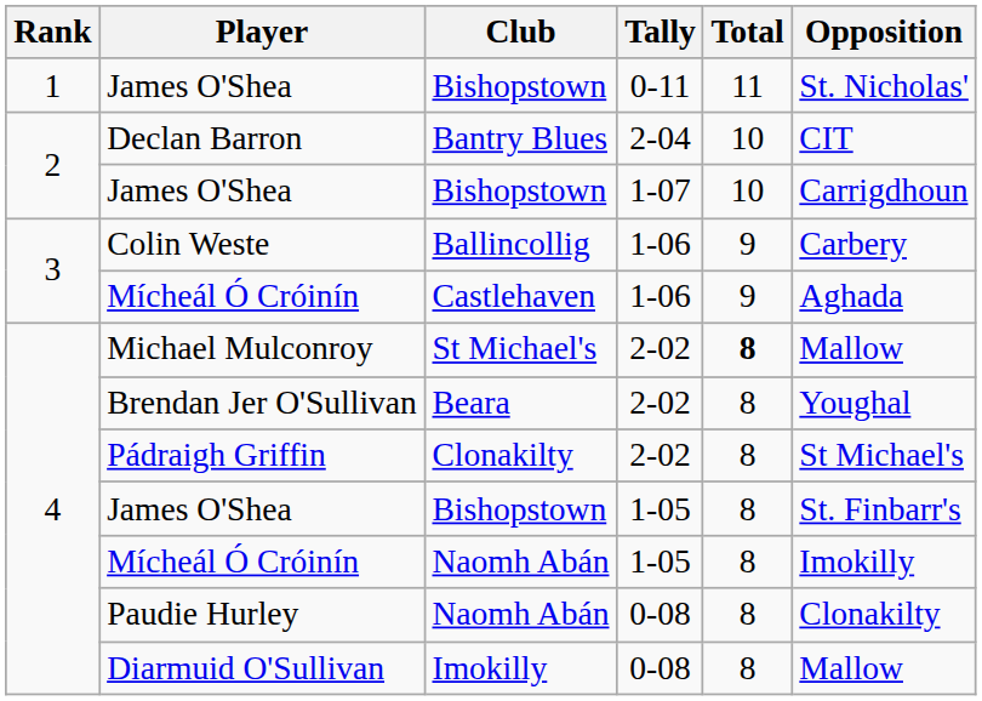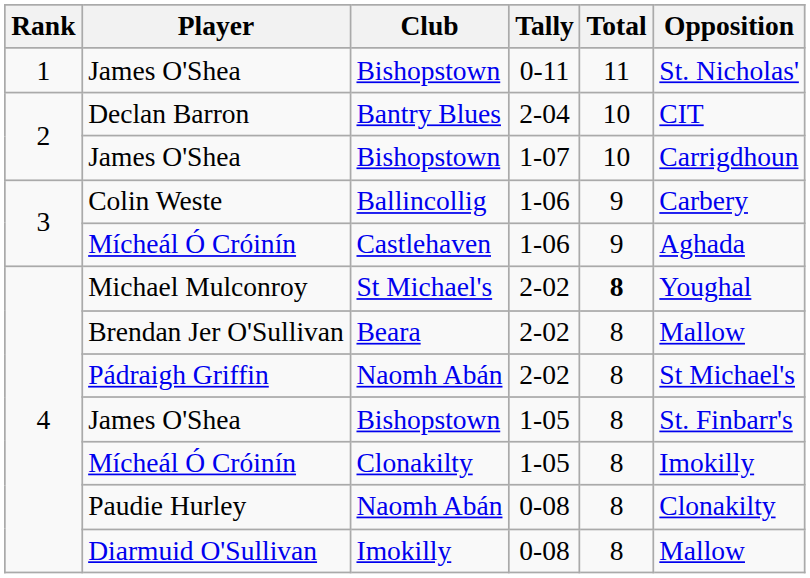Michael Mulconroy | Opposition: Mallow -> Youghal
Brendan Jer O'Sullivan | Opposition: Youghal -> Mallow
Pádraigh Griffin | Club: Clonakilty -> Naomh Abán
Mícheál Ó Cróinín / 1-05 | Club: Naomh Abán -> Clonakilty
